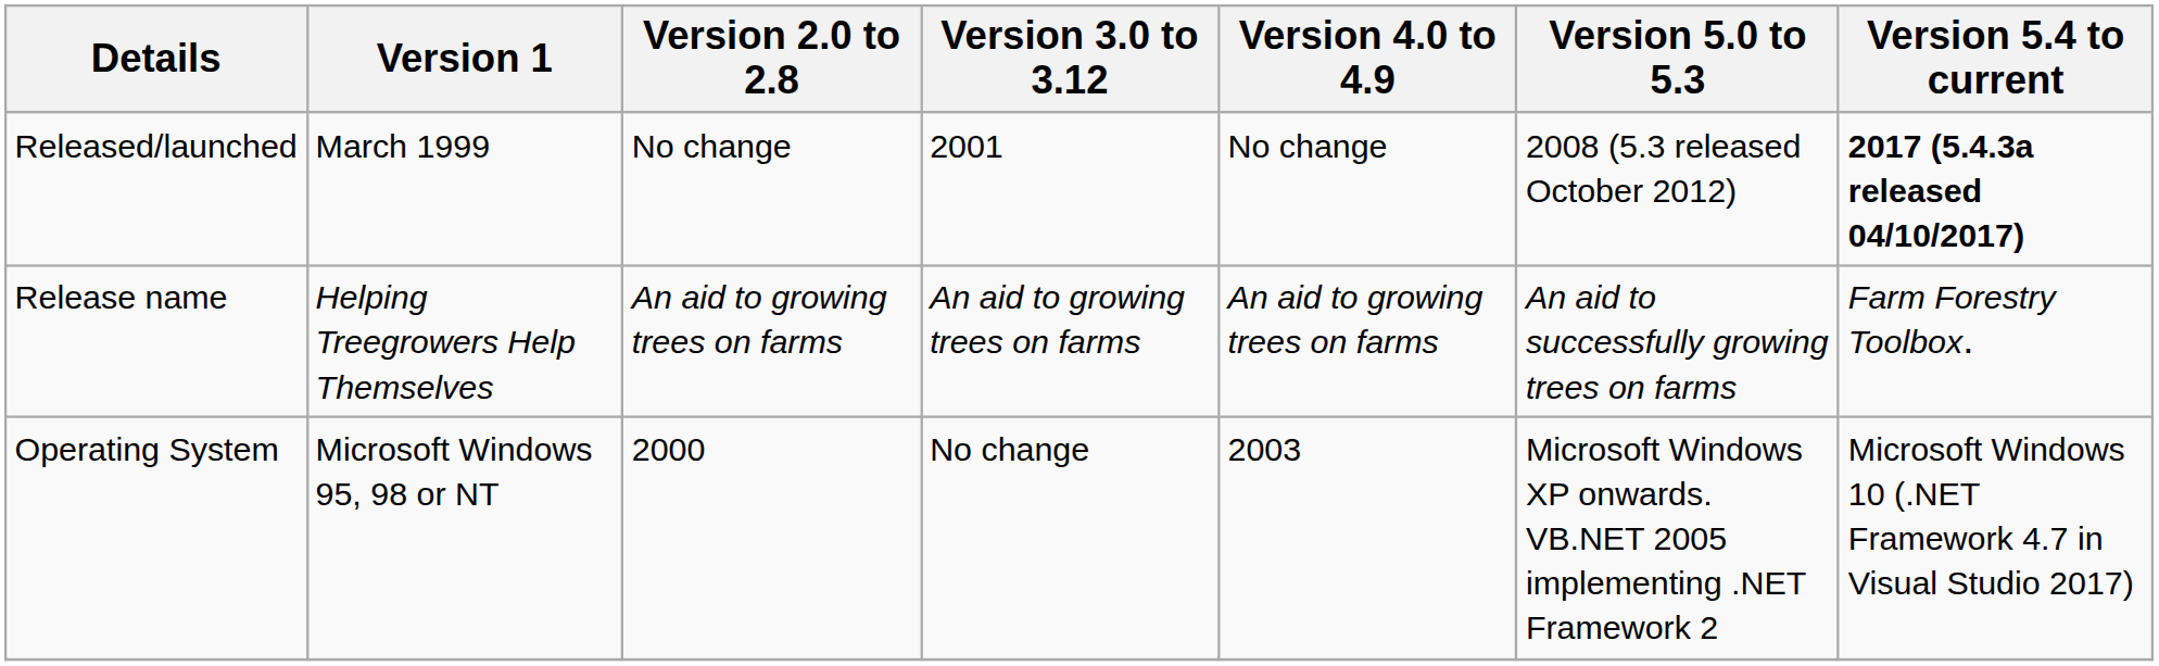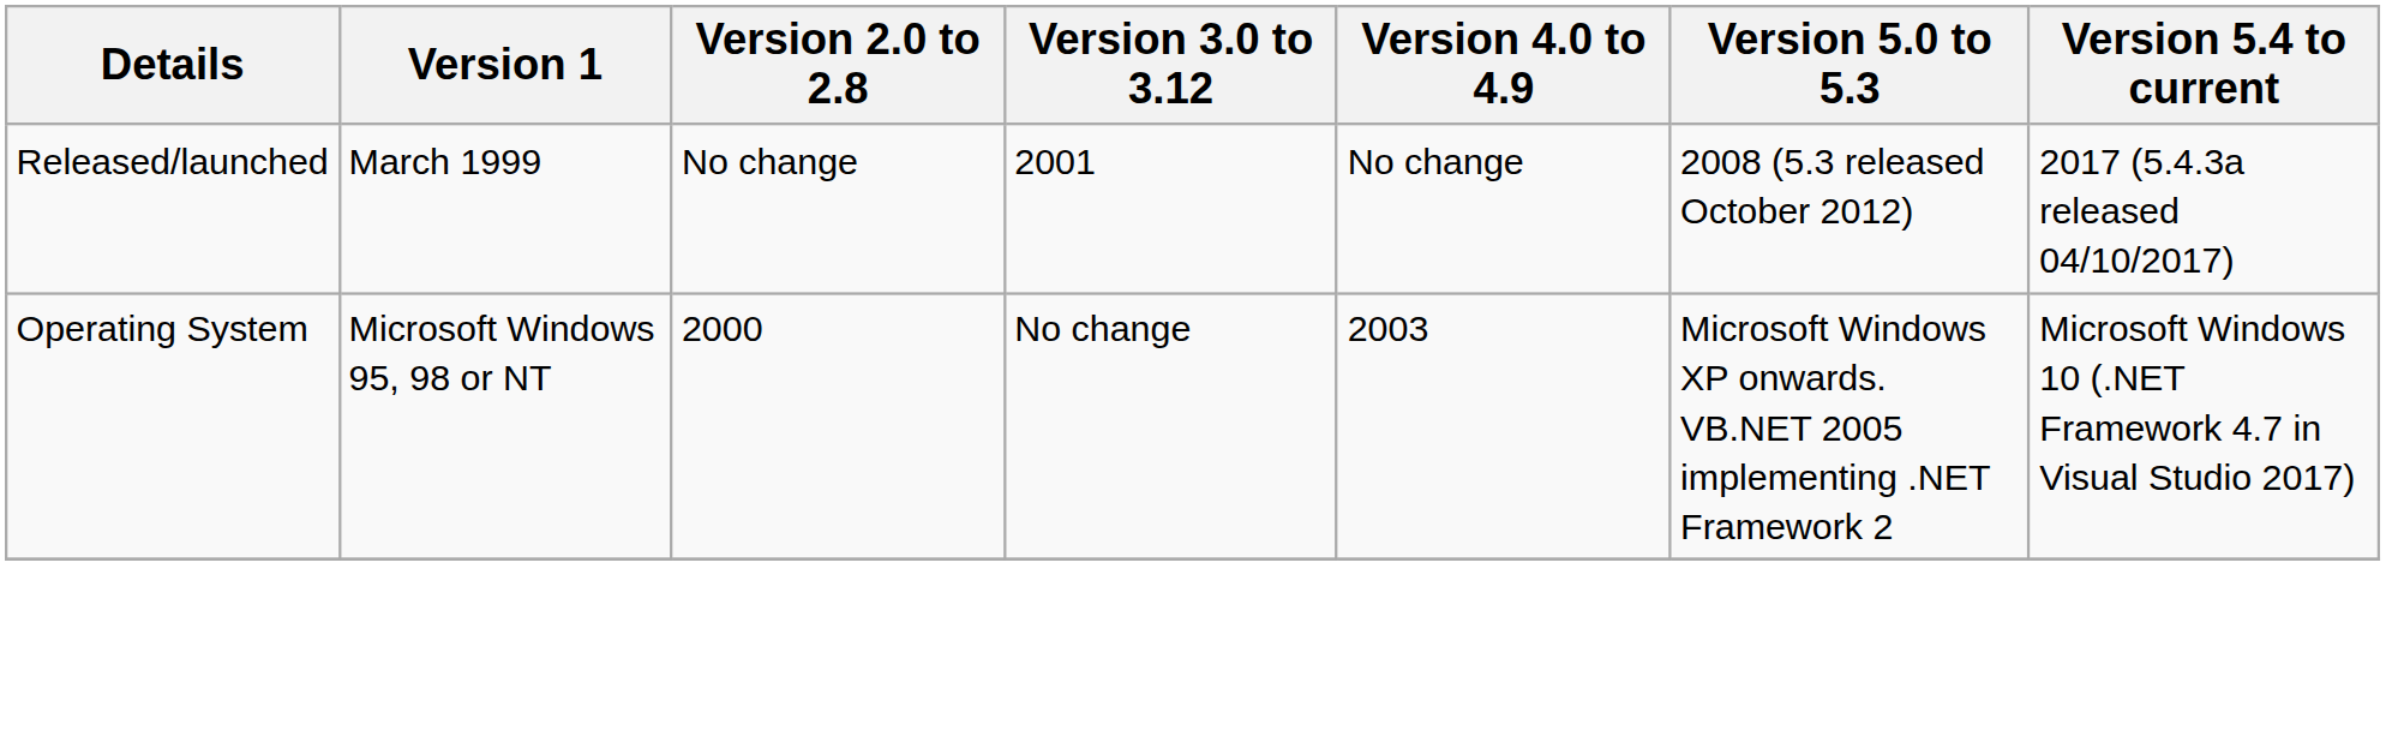Released/launched | Version 5.4 to current: bold -> normal
- row: Release name | Helping Treegrowers Help Themselves | An aid to growing trees on farms | An aid to growing trees on farms | An aid to growing trees on farms | An aid to successfully growing trees on farms | Farm Forestry Toolbox.
